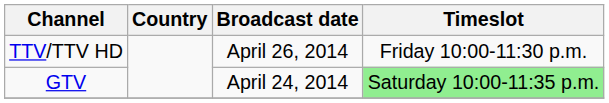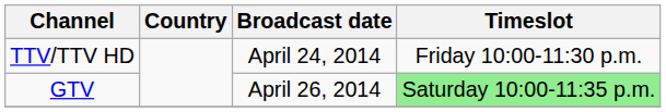TTV/TTV HD | Broadcast date: April 26, 2014 -> April 24, 2014
GTV | Broadcast date: April 24, 2014 -> April 26, 2014
